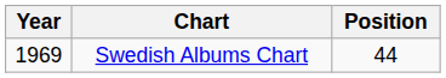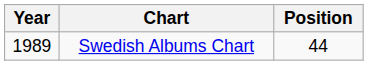Swedish Albums Chart | Year: 1969 -> 1989
